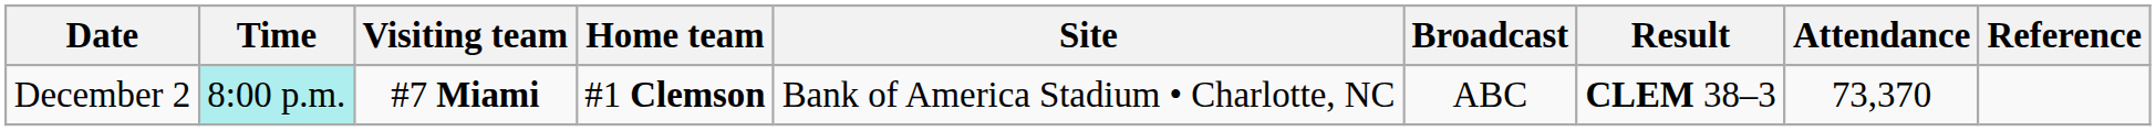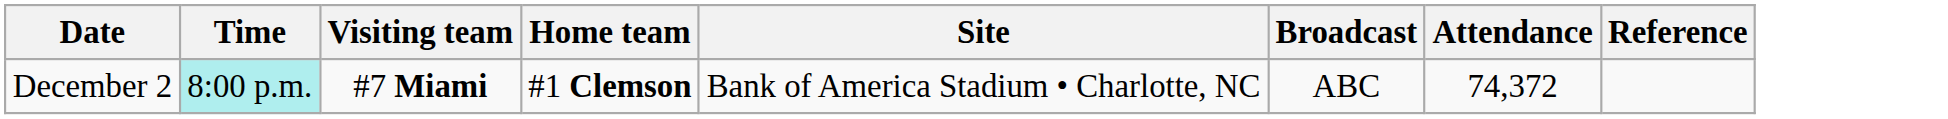- column: Result | CLEM 38–3
December 2 | Attendance: 73,370 -> 74,372
